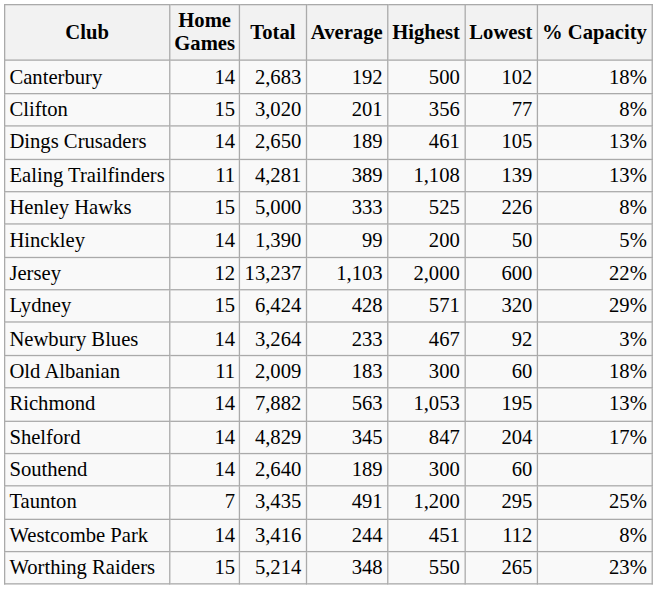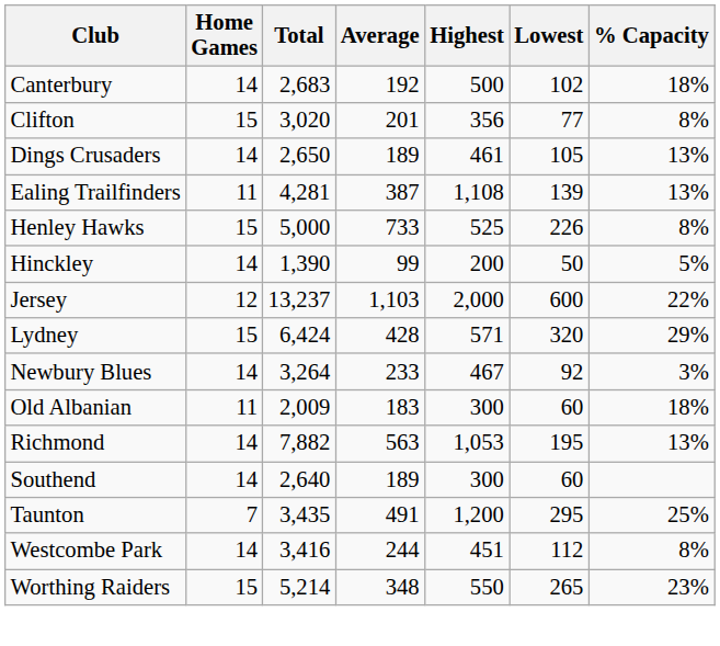Ealing Trailfinders | Average: 389 -> 387
Henley Hawks | Average: 333 -> 733
- row: Shelford | 14 | 4,829 | 345 | 847 | 204 | 17%
